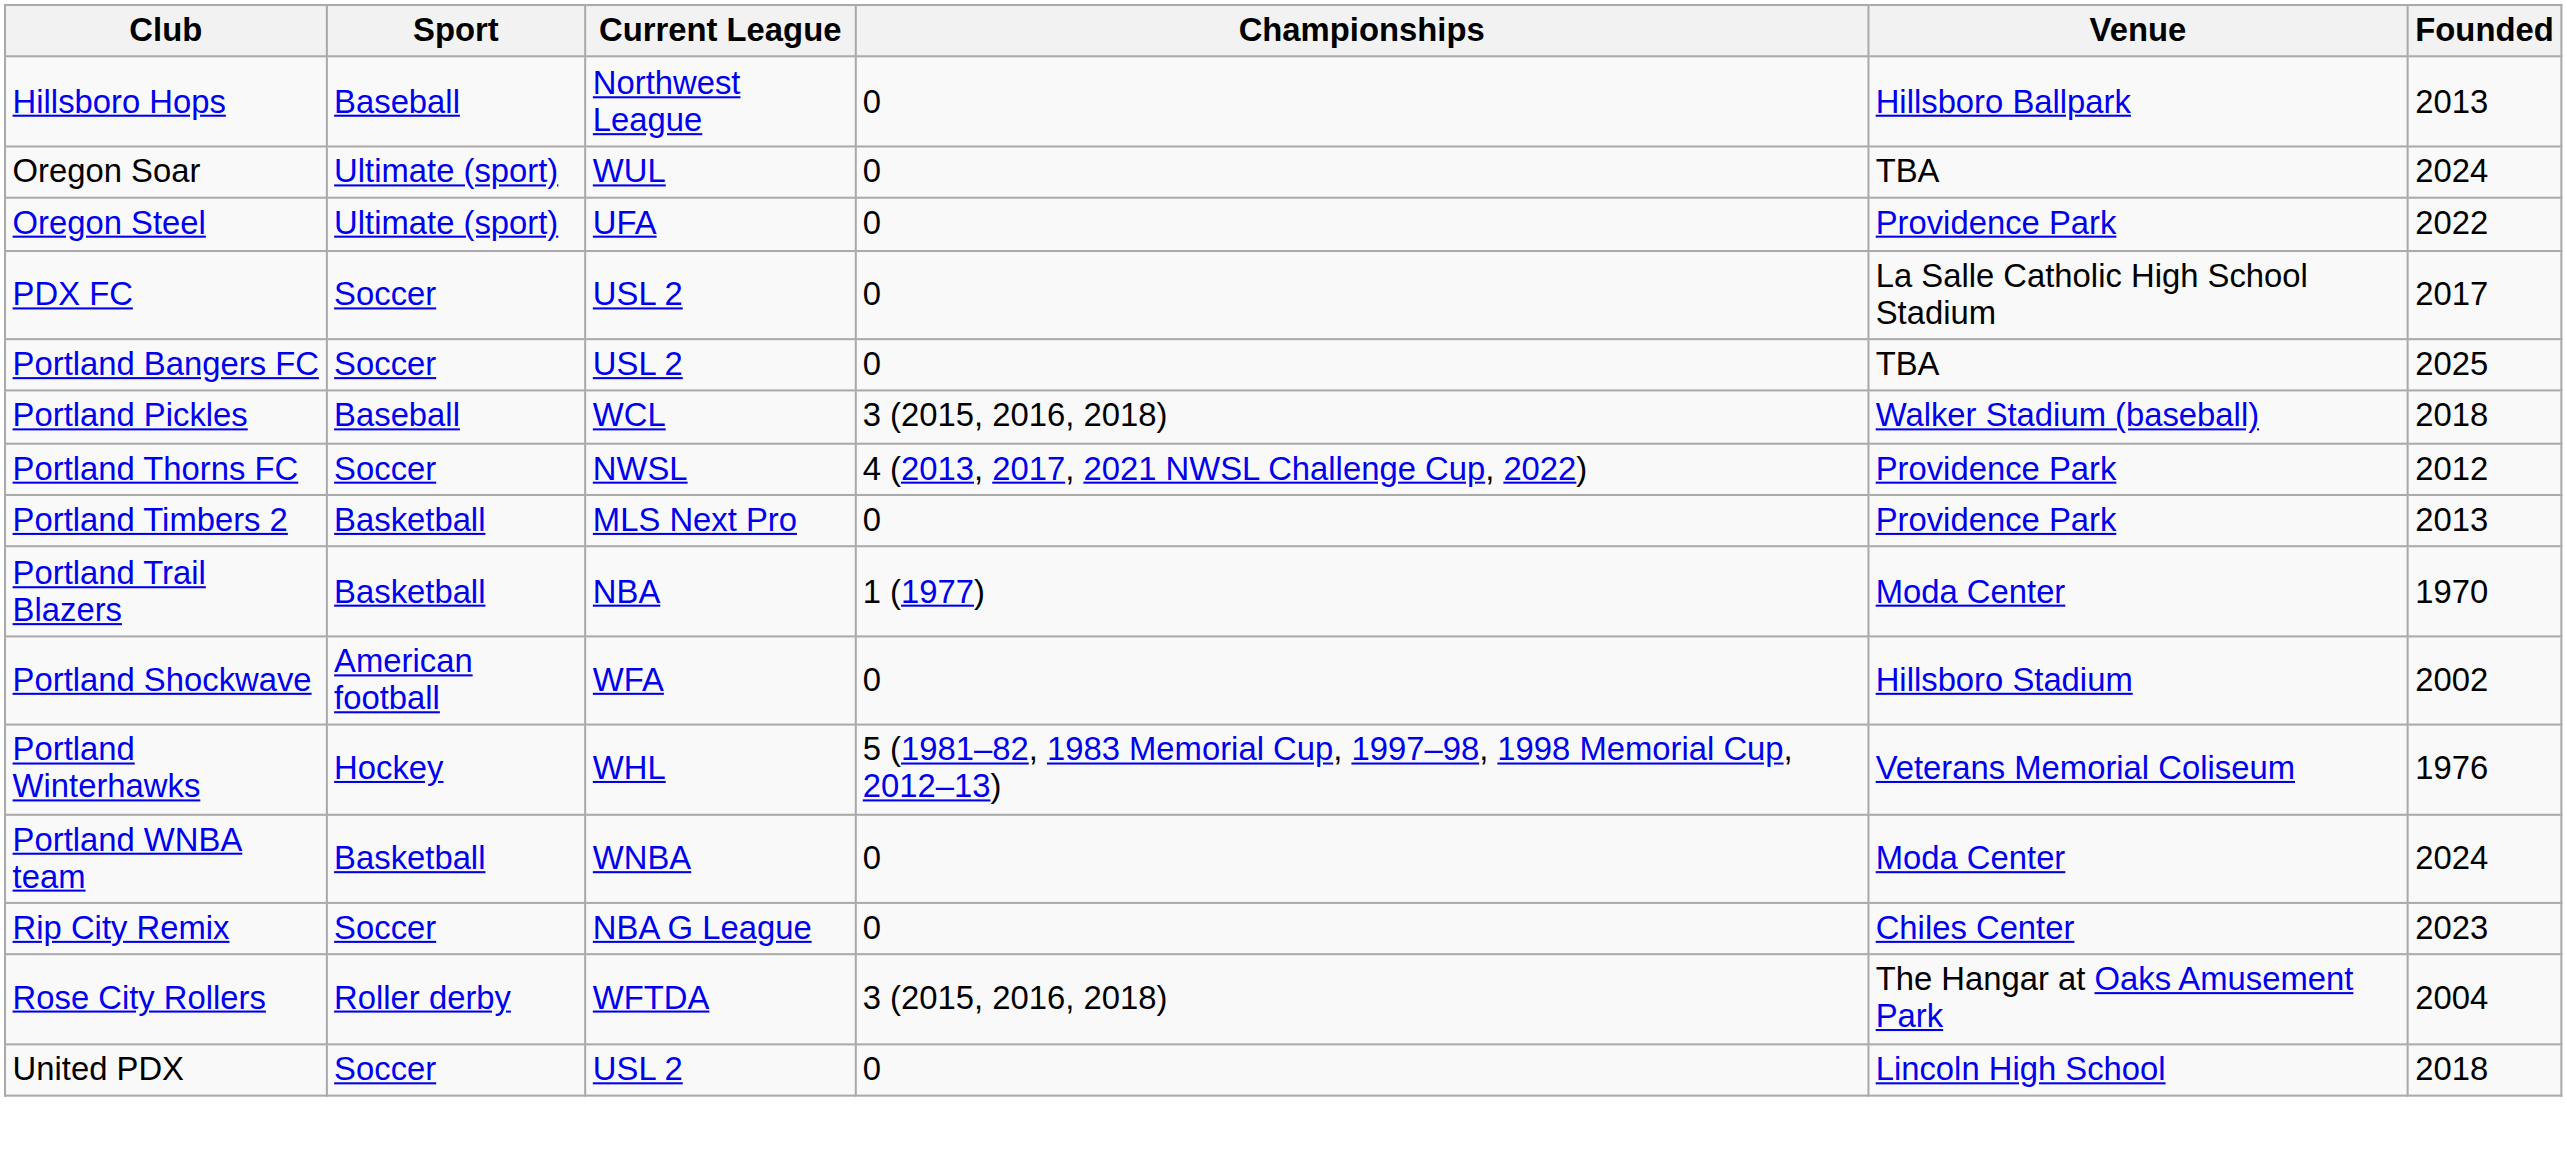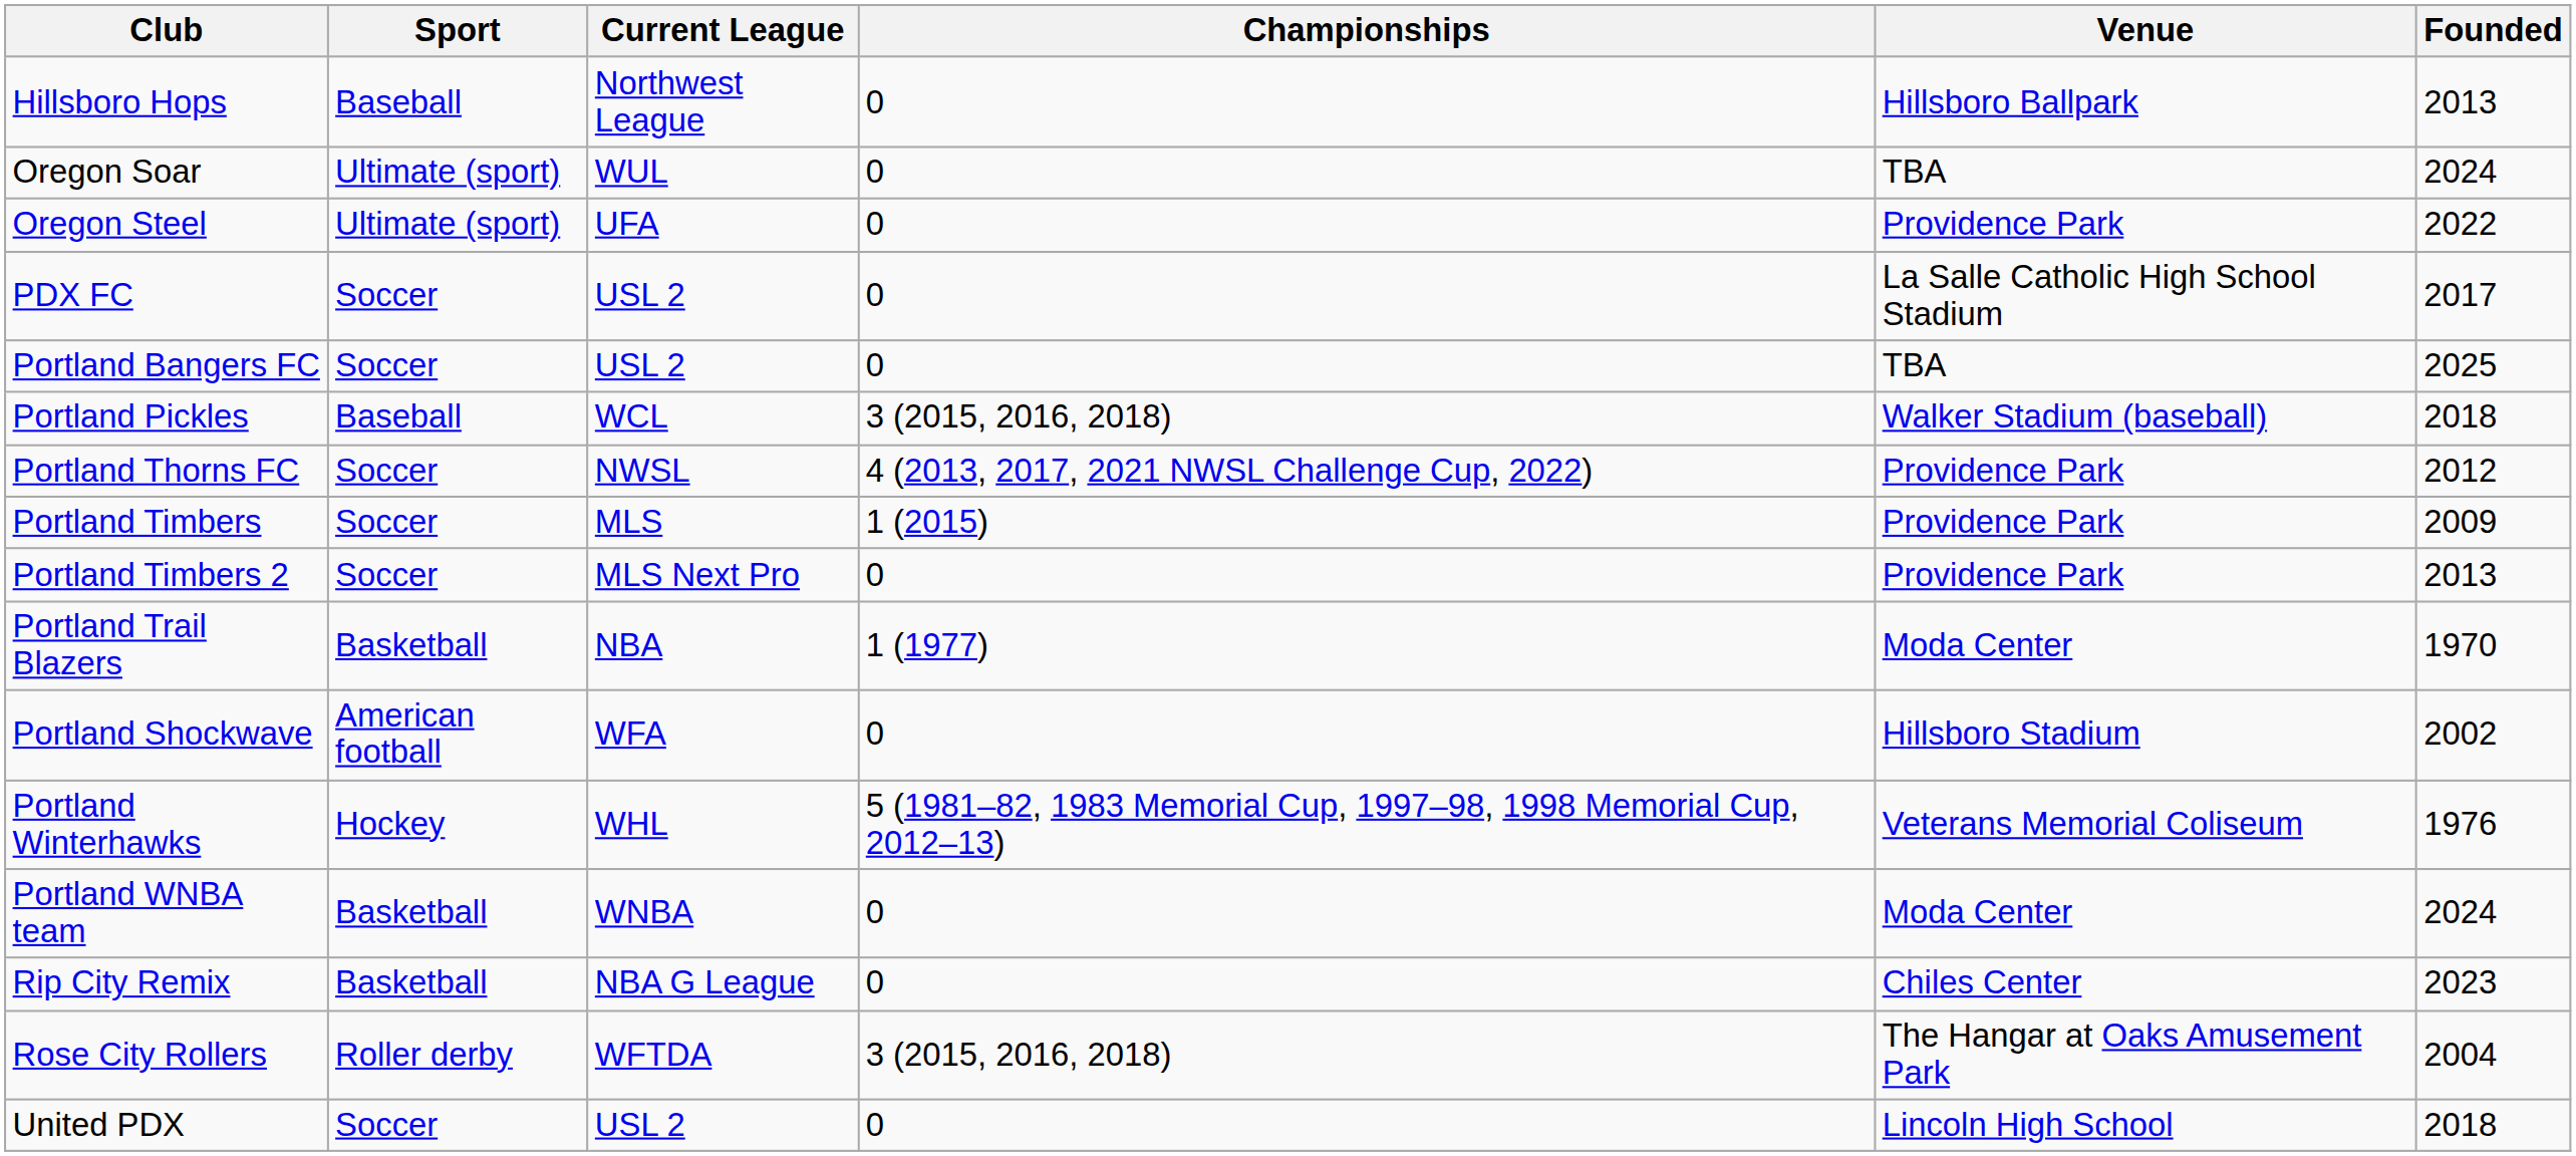+ row: Portland Timbers | Soccer | MLS | 1 (2015) | Providence Park | 2009
Portland Timbers 2 | Sport: Basketball -> Soccer
Rip City Remix | Sport: Soccer -> Basketball
